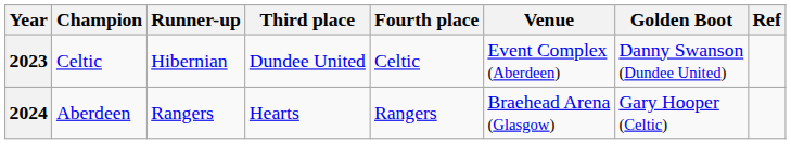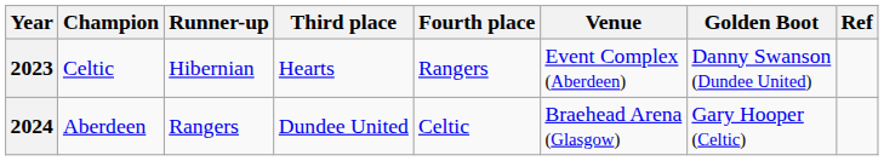2023 | Third place: Dundee United -> Hearts
2023 | Fourth place: Celtic -> Rangers
2024 | Third place: Hearts -> Dundee United
2024 | Fourth place: Rangers -> Celtic
